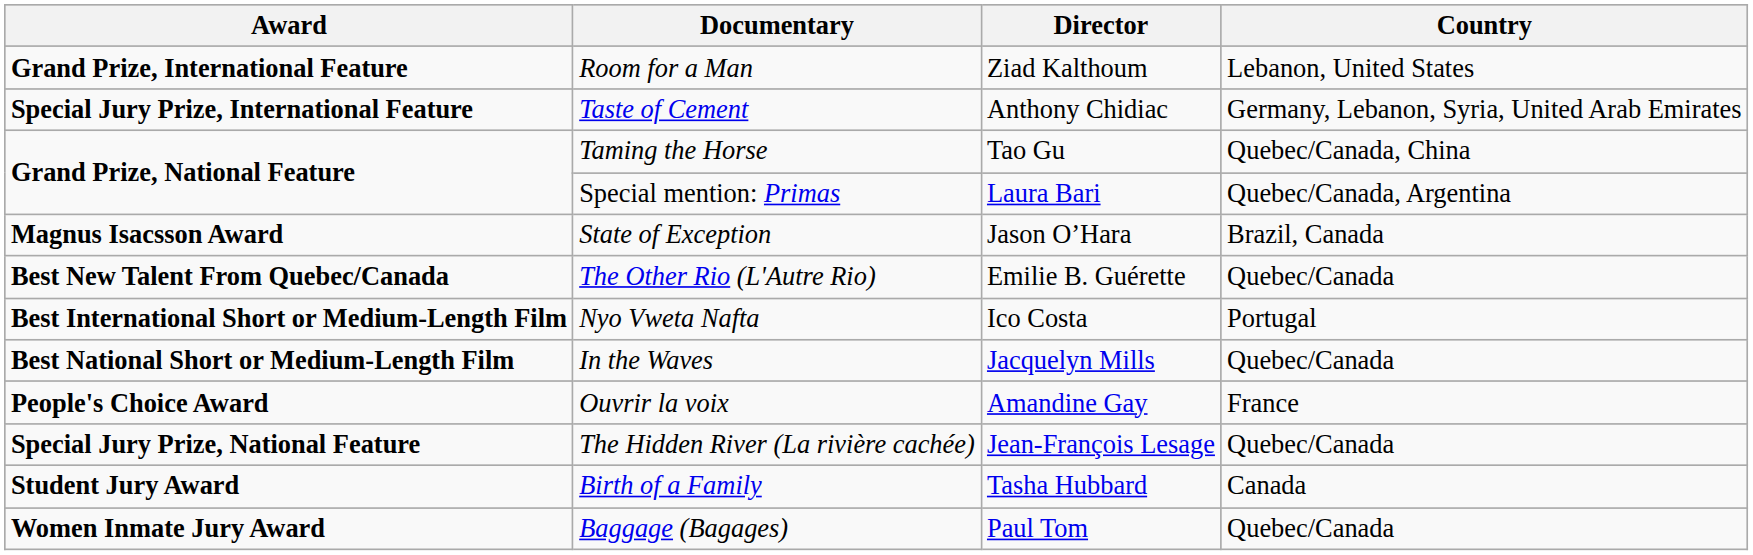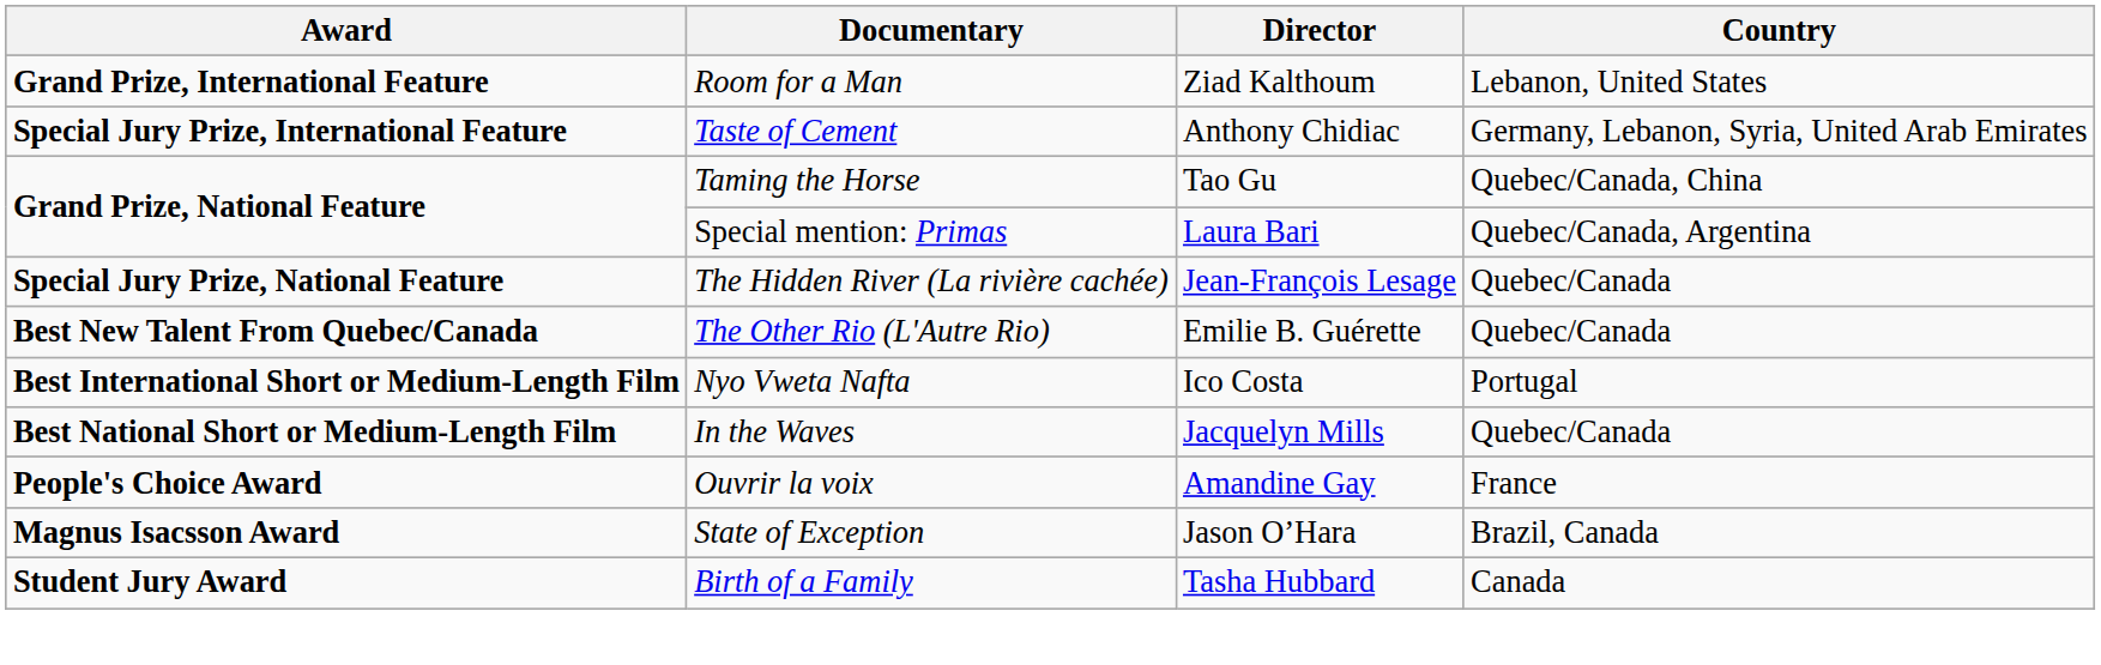rows swapped: The Hidden River (La rivière cachée) <-> State of Exception
- row: Women Inmate Jury Award | Baggage (Bagages) | Paul Tom | Quebec/Canada
